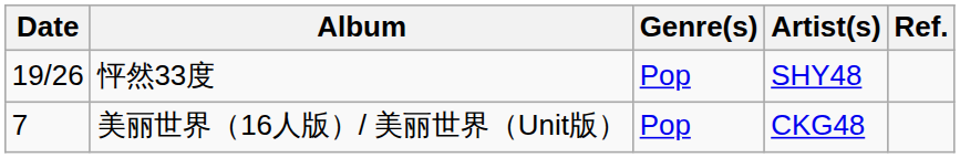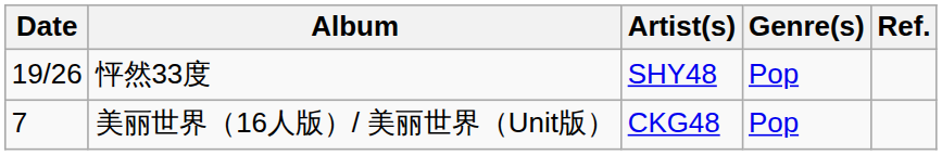columns swapped: Artist(s) <-> Genre(s)
